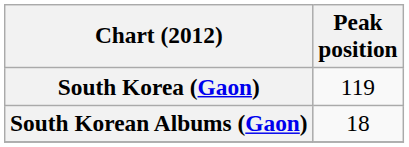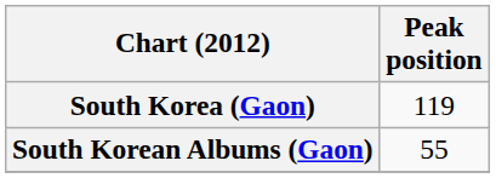South Korean Albums (Gaon) | Peak position: 18 -> 55
